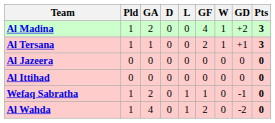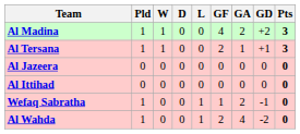columns swapped: W <-> GA
